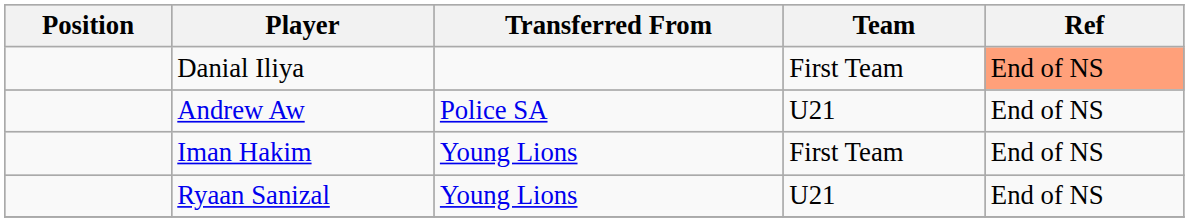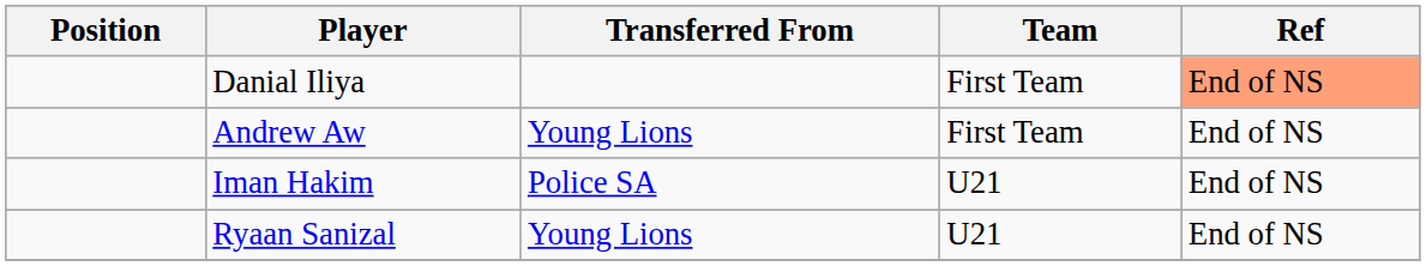Andrew Aw | Transferred From: Police SA -> Young Lions
Andrew Aw | Team: U21 -> First Team
Iman Hakim | Transferred From: Young Lions -> Police SA
Iman Hakim | Team: First Team -> U21
